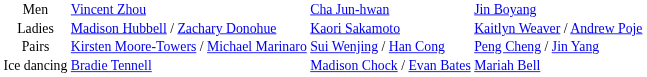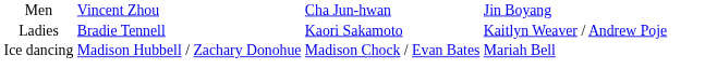Ladies | column 2: Madison Hubbell / Zachary Donohue -> Bradie Tennell
- row: Pairs | Kirsten Moore-Towers / Michael Marinaro | Sui Wenjing / Han Cong | Peng Cheng / Jin Yang
Ice dancing | column 2: Bradie Tennell -> Madison Hubbell / Zachary Donohue
